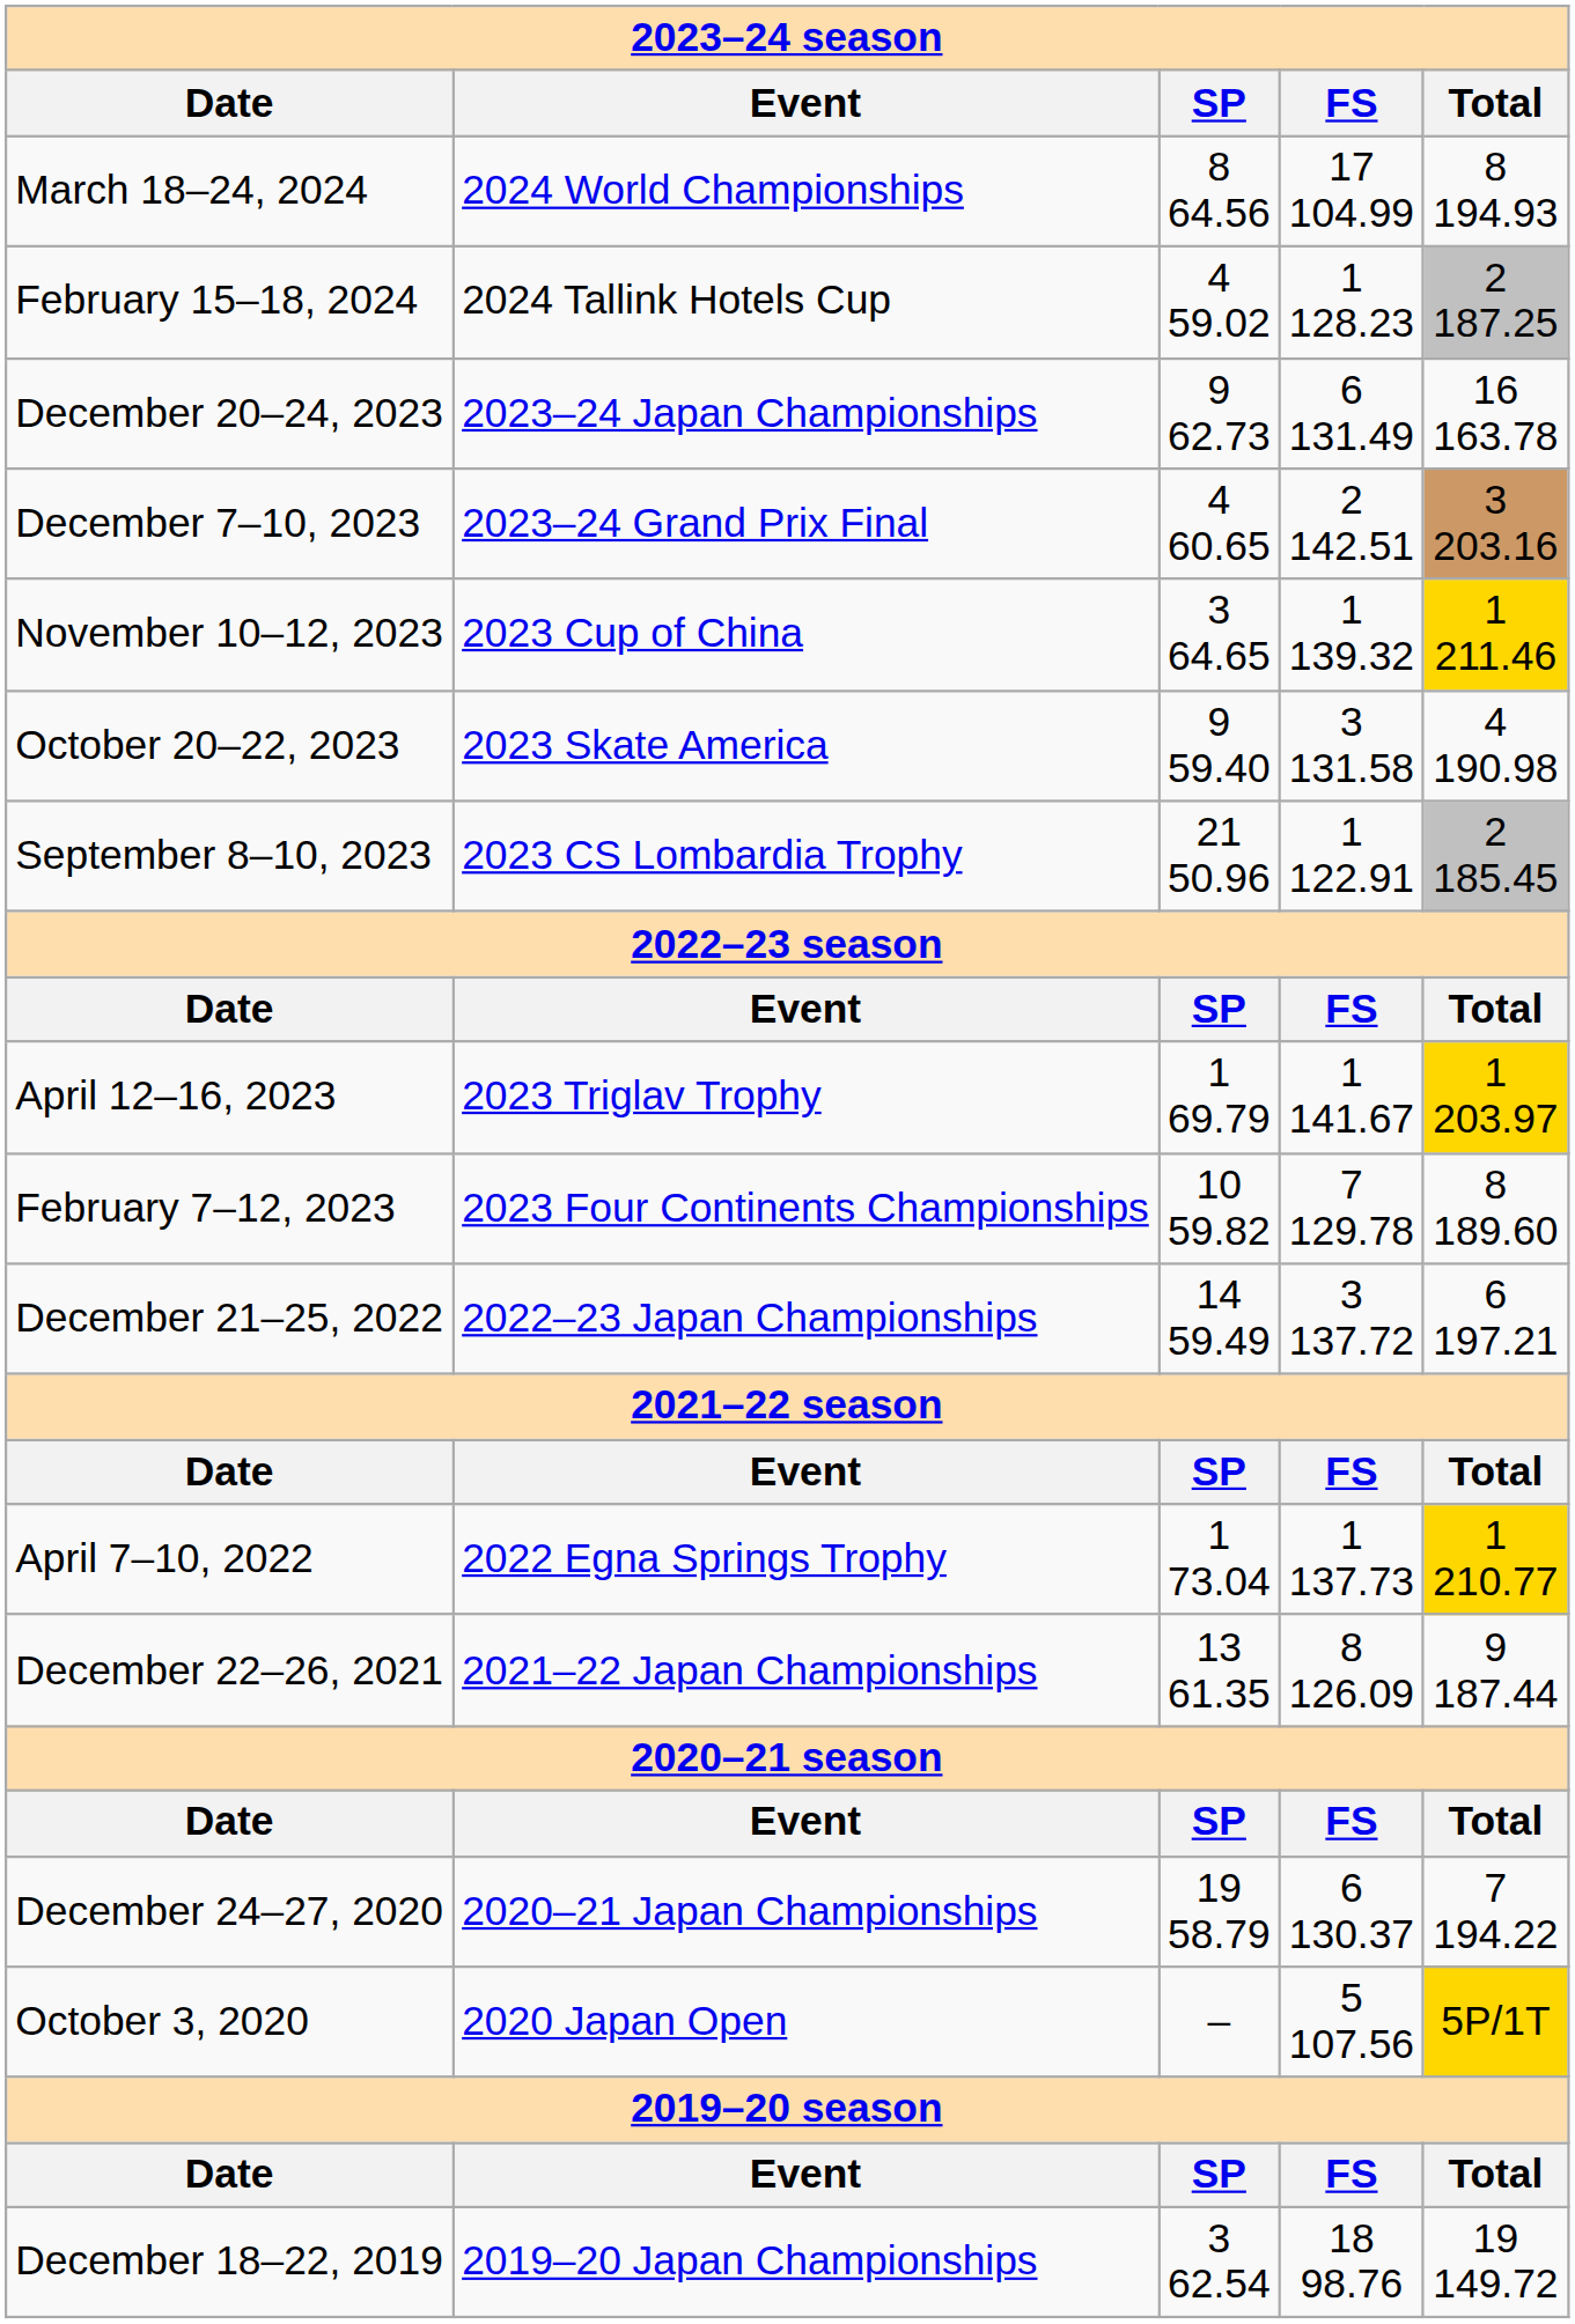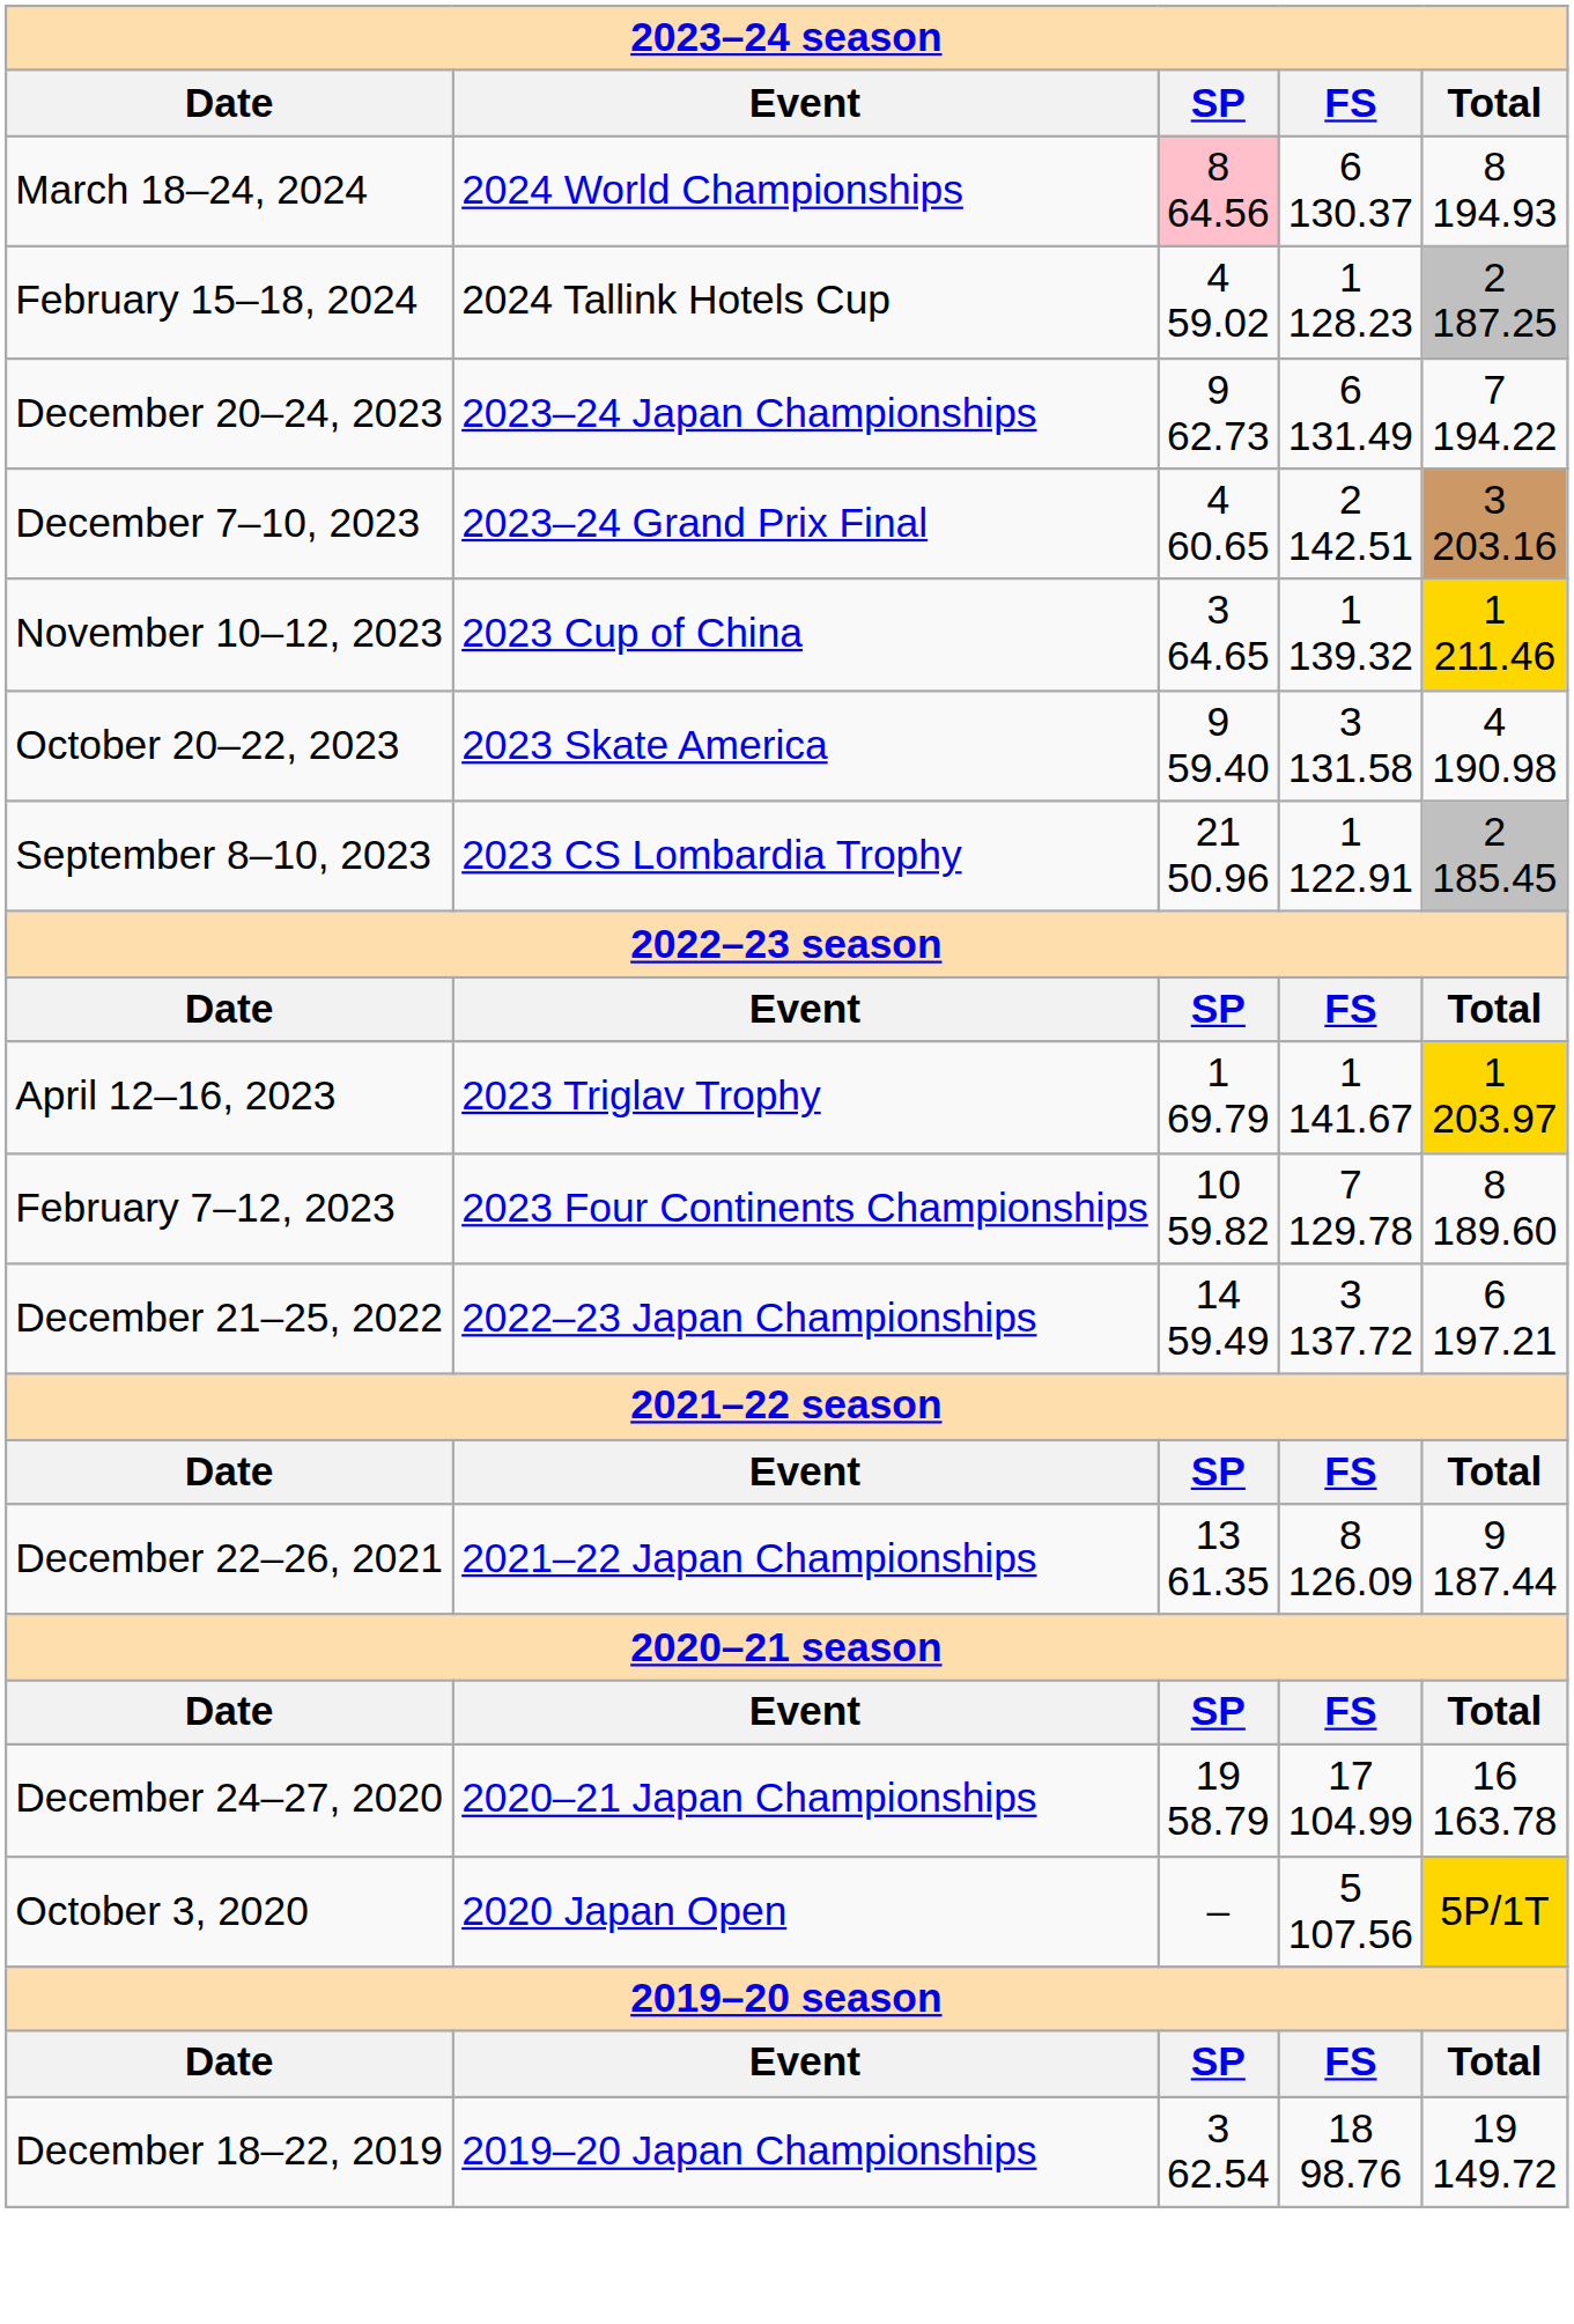March 18–24, 2024 | SP: no background -> pink background
March 18–24, 2024 | FS: 17 104.99 -> 6 130.37
December 20–24, 2023 | Total: 16 163.78 -> 7 194.22
- row: April 7–10, 2022 | 2022 Egna Springs Trophy | 1 73.04 | 1 137.73 | 1 210.77
December 24–27, 2020 | FS: 6 130.37 -> 17 104.99
December 24–27, 2020 | Total: 7 194.22 -> 16 163.78
